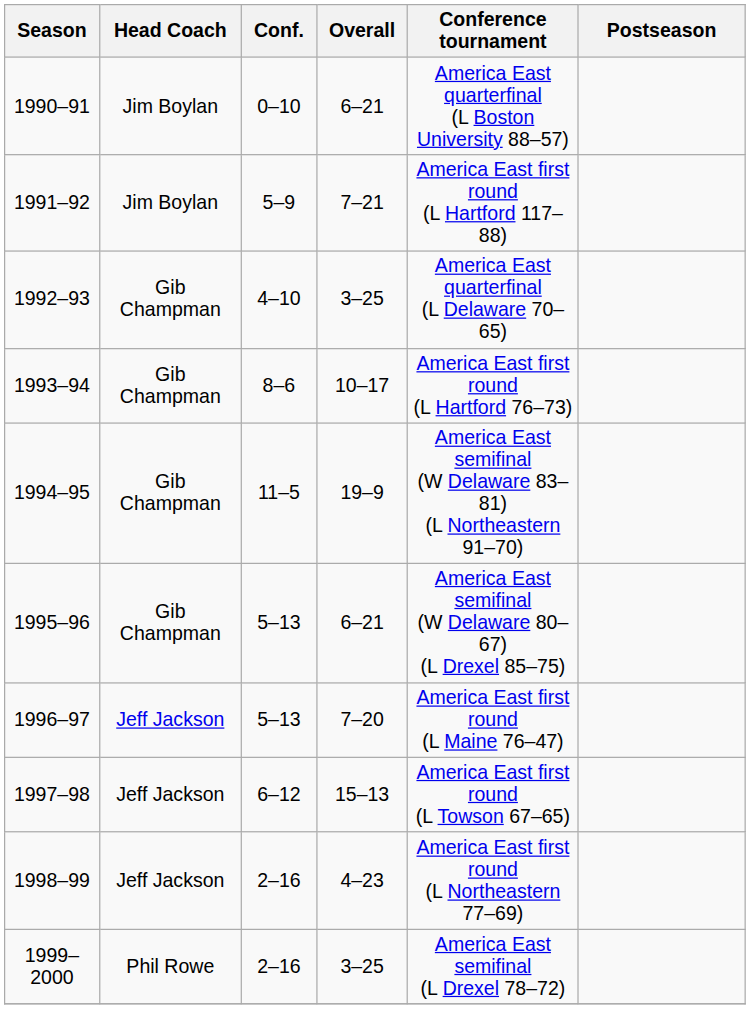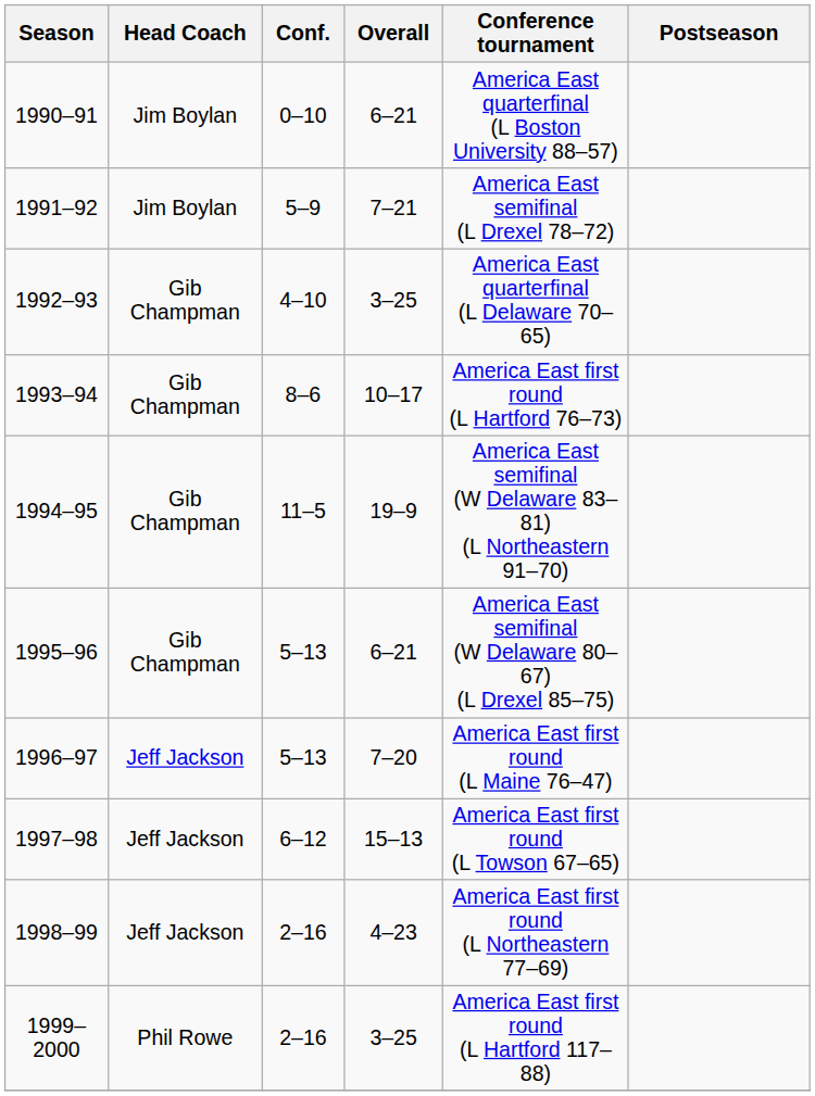1991–92 | Conference tournament: America East first round (L Hartford 117–88) -> America East semifinal (L Drexel 78–72)
1999–2000 | Conference tournament: America East semifinal (L Drexel 78–72) -> America East first round (L Hartford 117–88)
